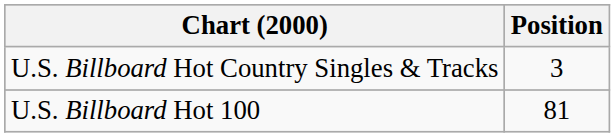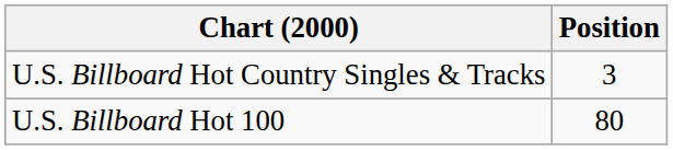U.S. Billboard Hot 100 | Position: 81 -> 80
